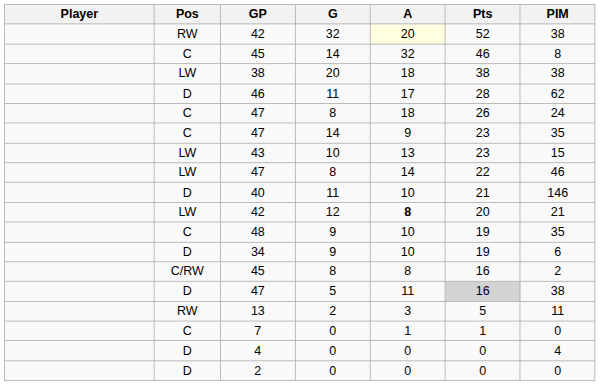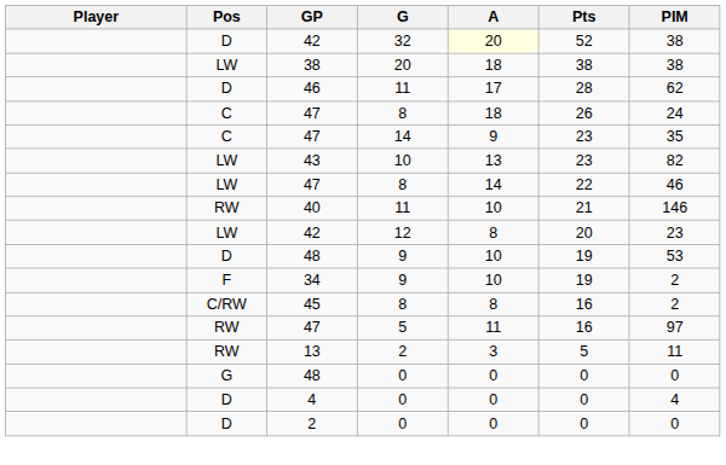42 / 32 | Pos: RW -> D
- row: C | 45 | 14 | 32 | 46 | 8
43 | PIM: 15 -> 82
40 | Pos: D -> RW
42 / 12 | A: bold -> normal
42 / 12 | PIM: 21 -> 23
48 / 9 | Pos: C -> D
48 / 9 | PIM: 35 -> 53
34 | Pos: D -> F
34 | PIM: 6 -> 2
47 / 5 | Pos: D -> RW
47 / 5 | Pts: lightgrey background -> no background
47 / 5 | PIM: 38 -> 97
- row: C | 7 | 0 | 1 | 1 | 0
+ row: G | 48 | 0 | 0 | 0 | 0
